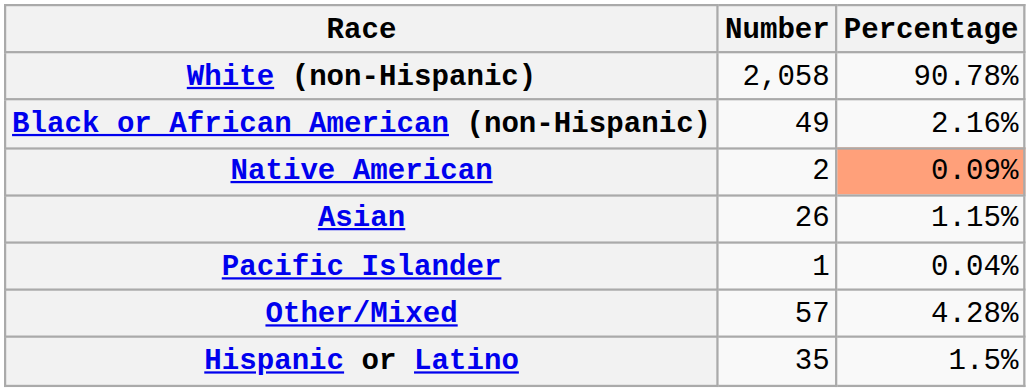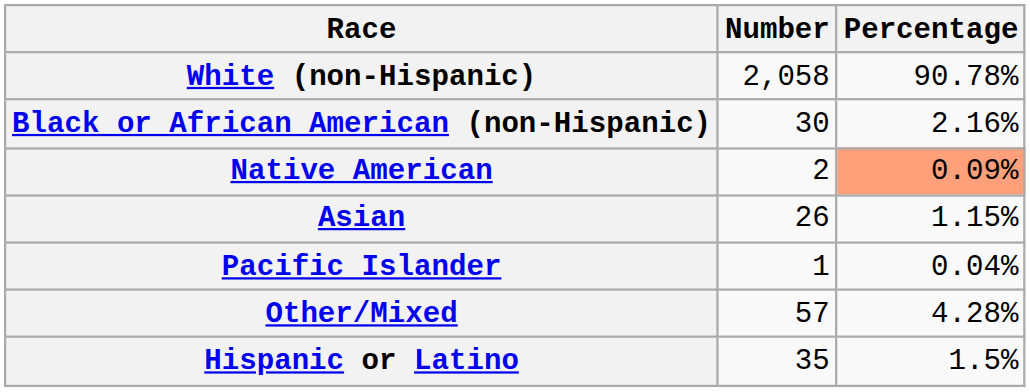Black or African American (non-Hispanic) | Number: 49 -> 30
